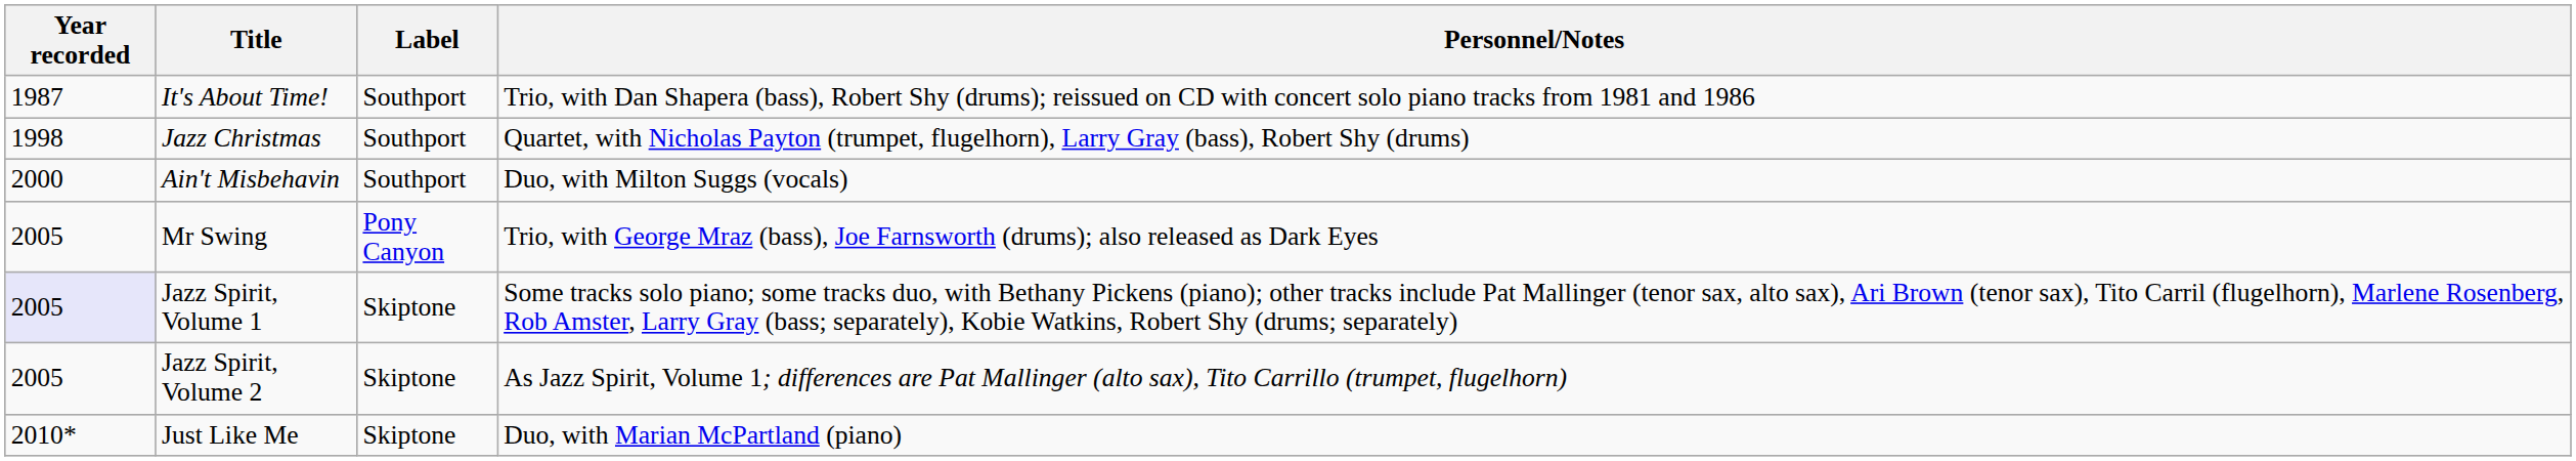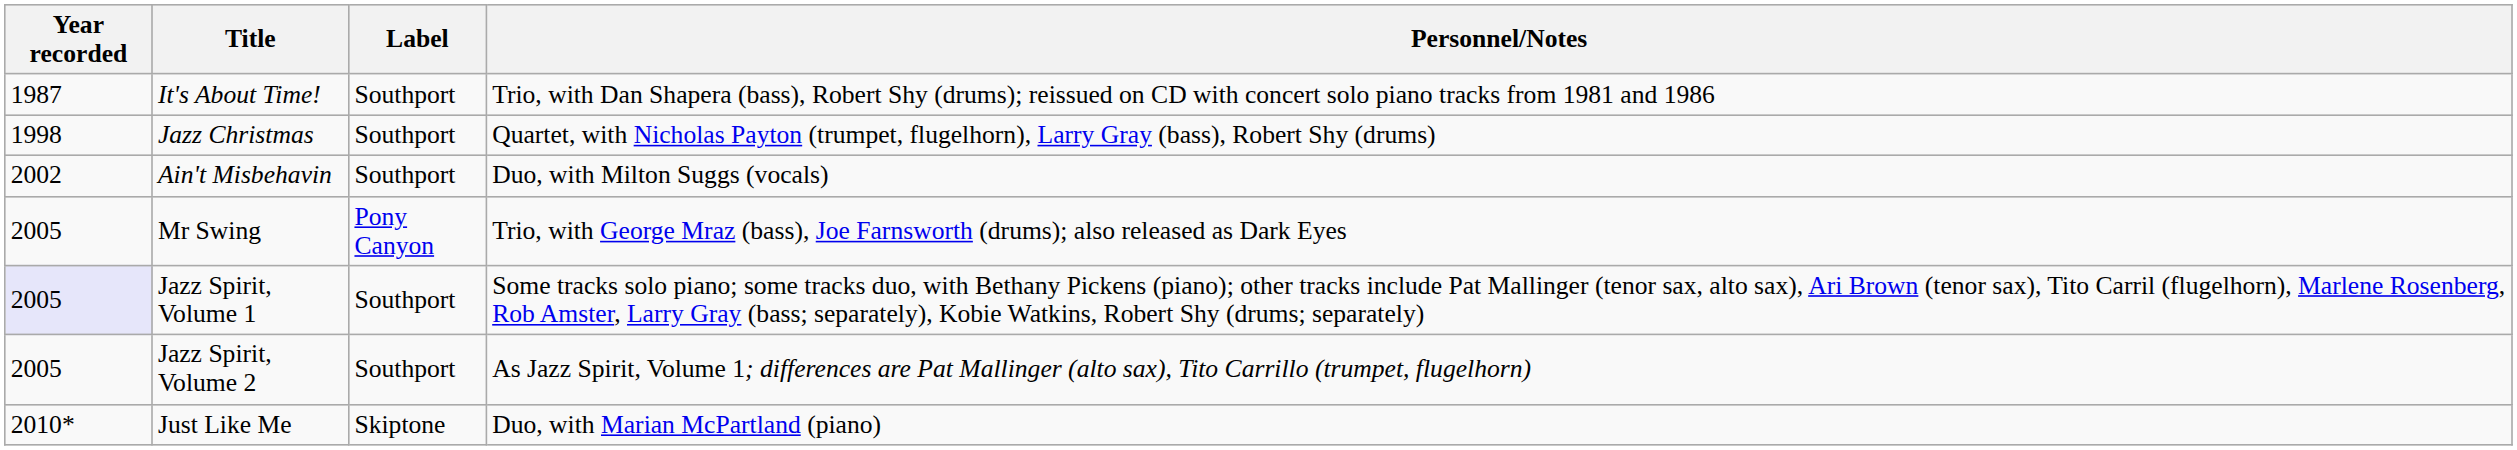Ain't Misbehavin | Year recorded: 2000 -> 2002
Jazz Spirit, Volume 1 | Label: Skiptone -> Southport
Jazz Spirit, Volume 2 | Label: Skiptone -> Southport
